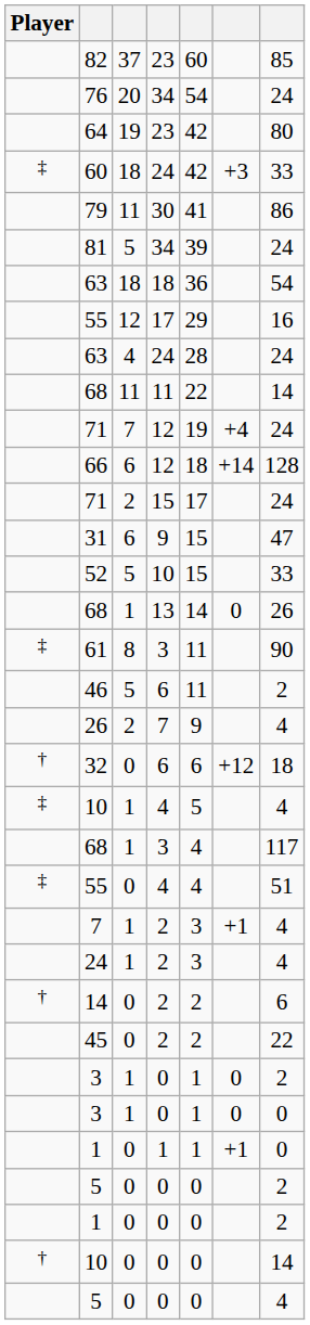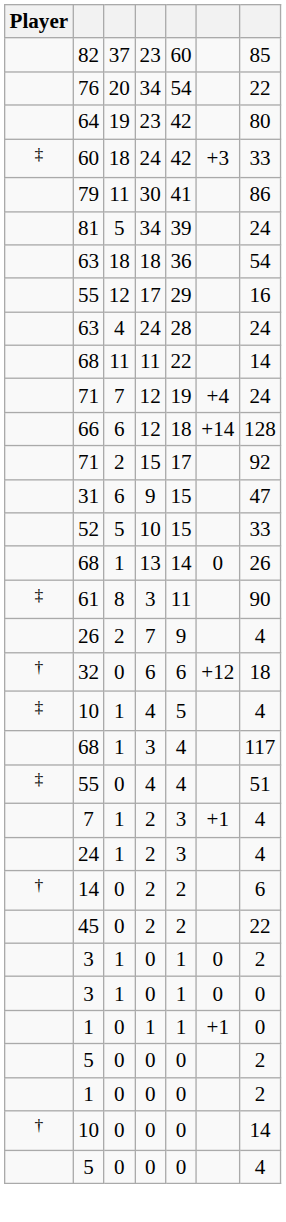76 | column 7: 24 -> 22
71 / 15 | column 7: 24 -> 92
- row: 46 | 5 | 6 | 11 | 2
